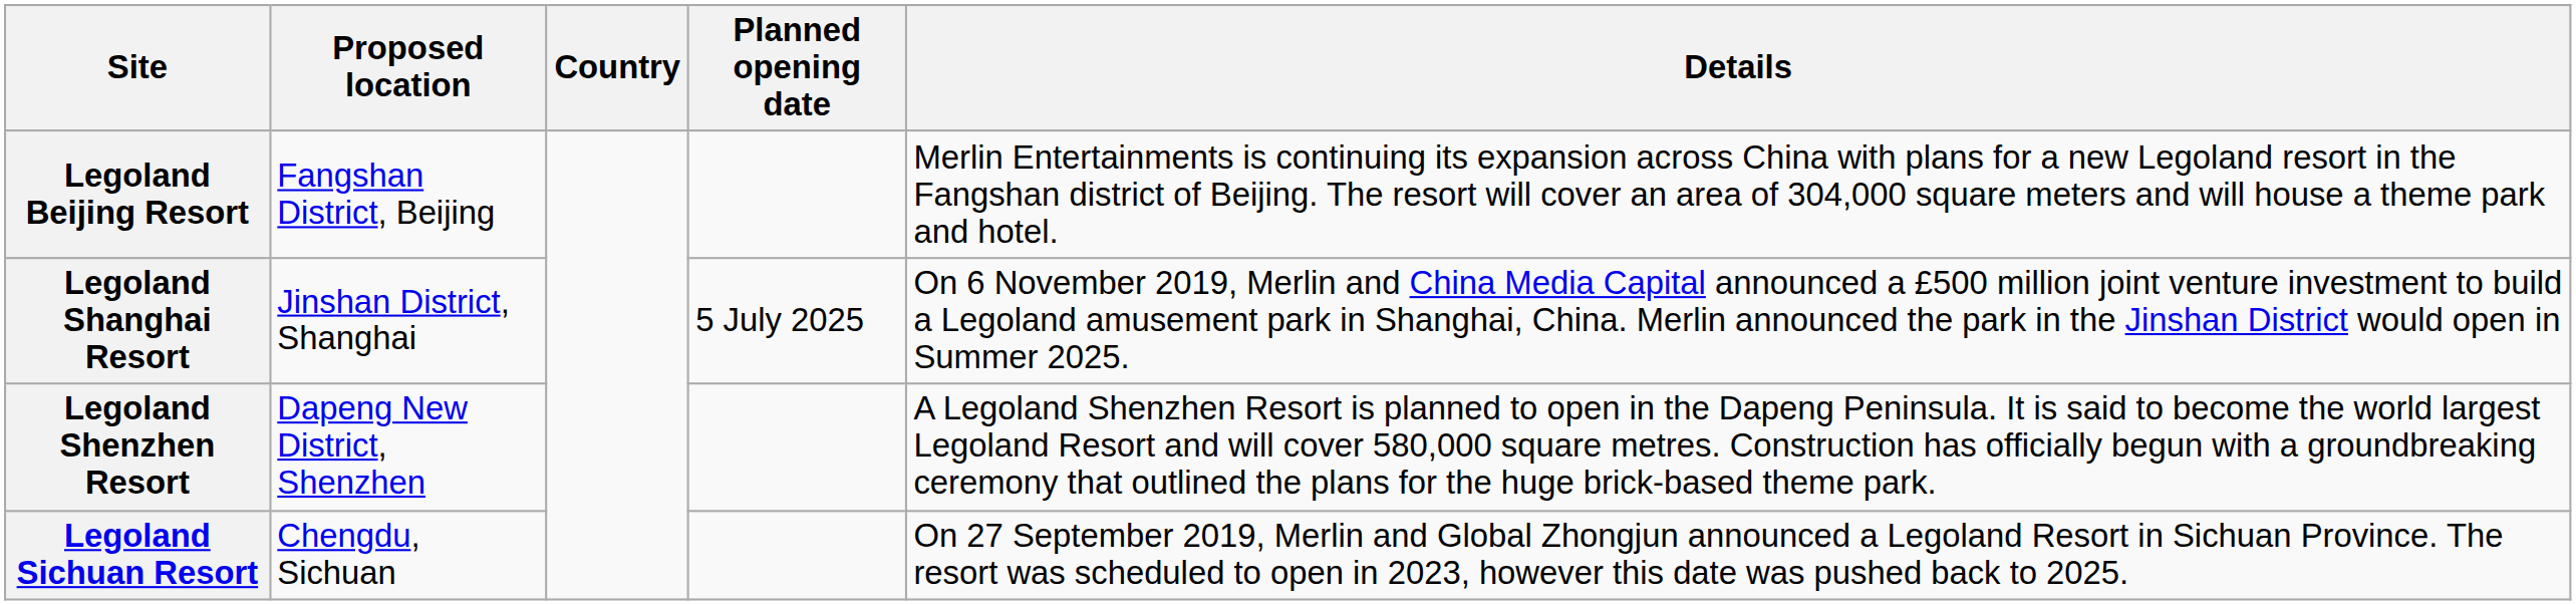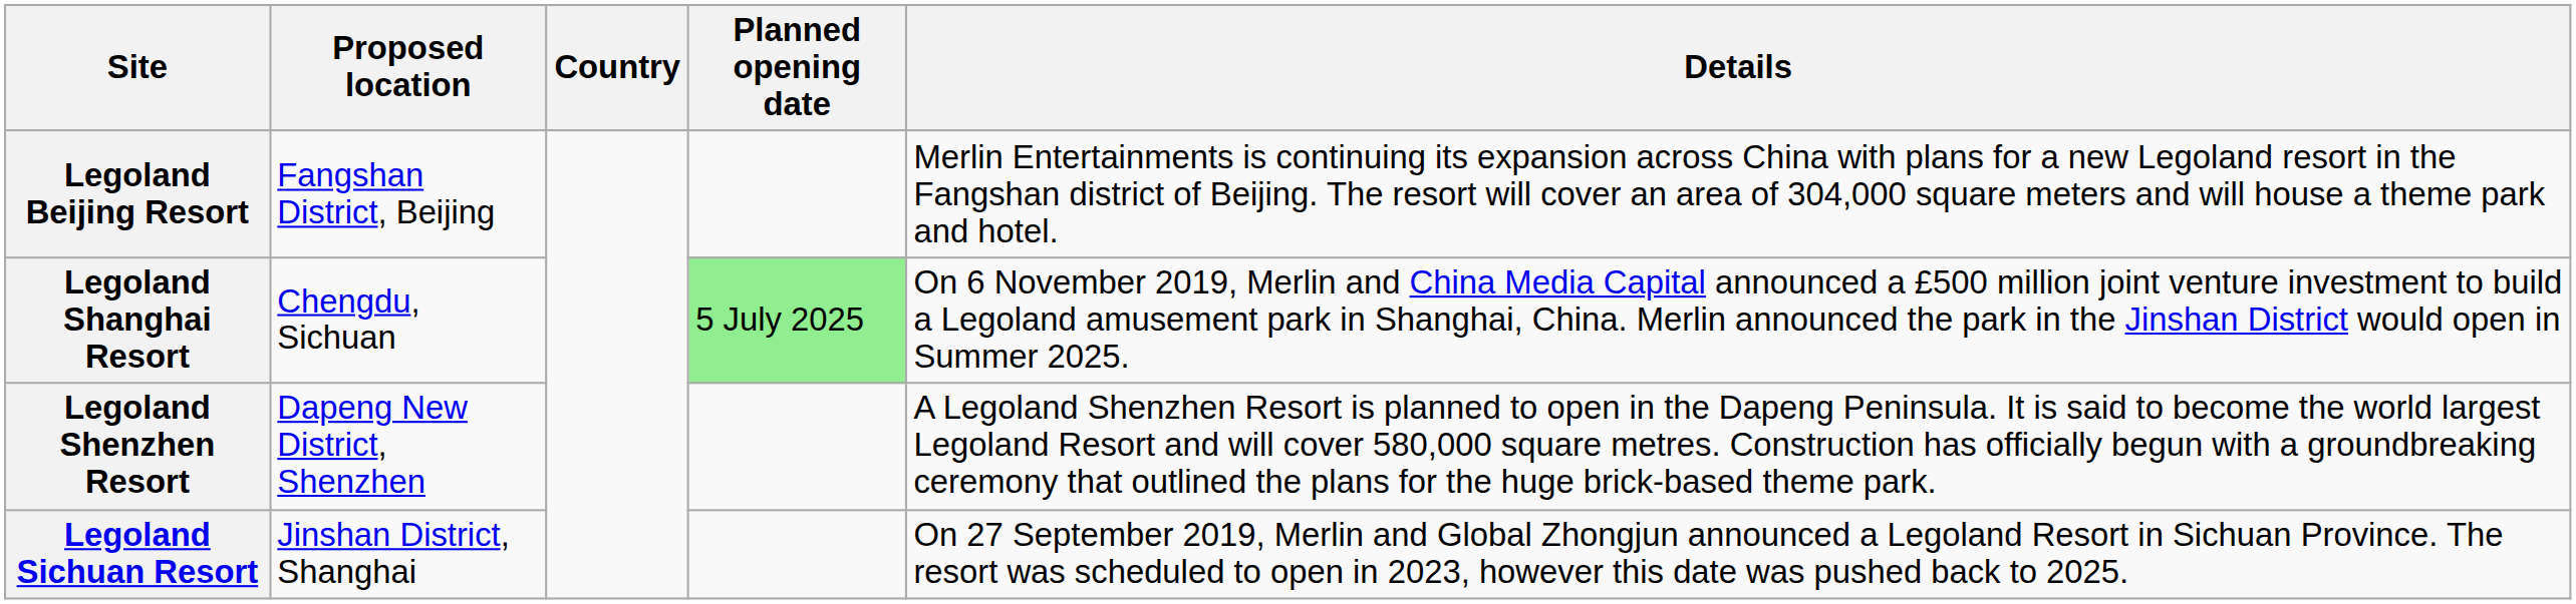Legoland Shanghai Resort | Proposed location: Jinshan District, Shanghai -> Chengdu, Sichuan
Legoland Shanghai Resort | Planned opening date: no background -> lightgreen background
Legoland Sichuan Resort | Proposed location: Chengdu, Sichuan -> Jinshan District, Shanghai
